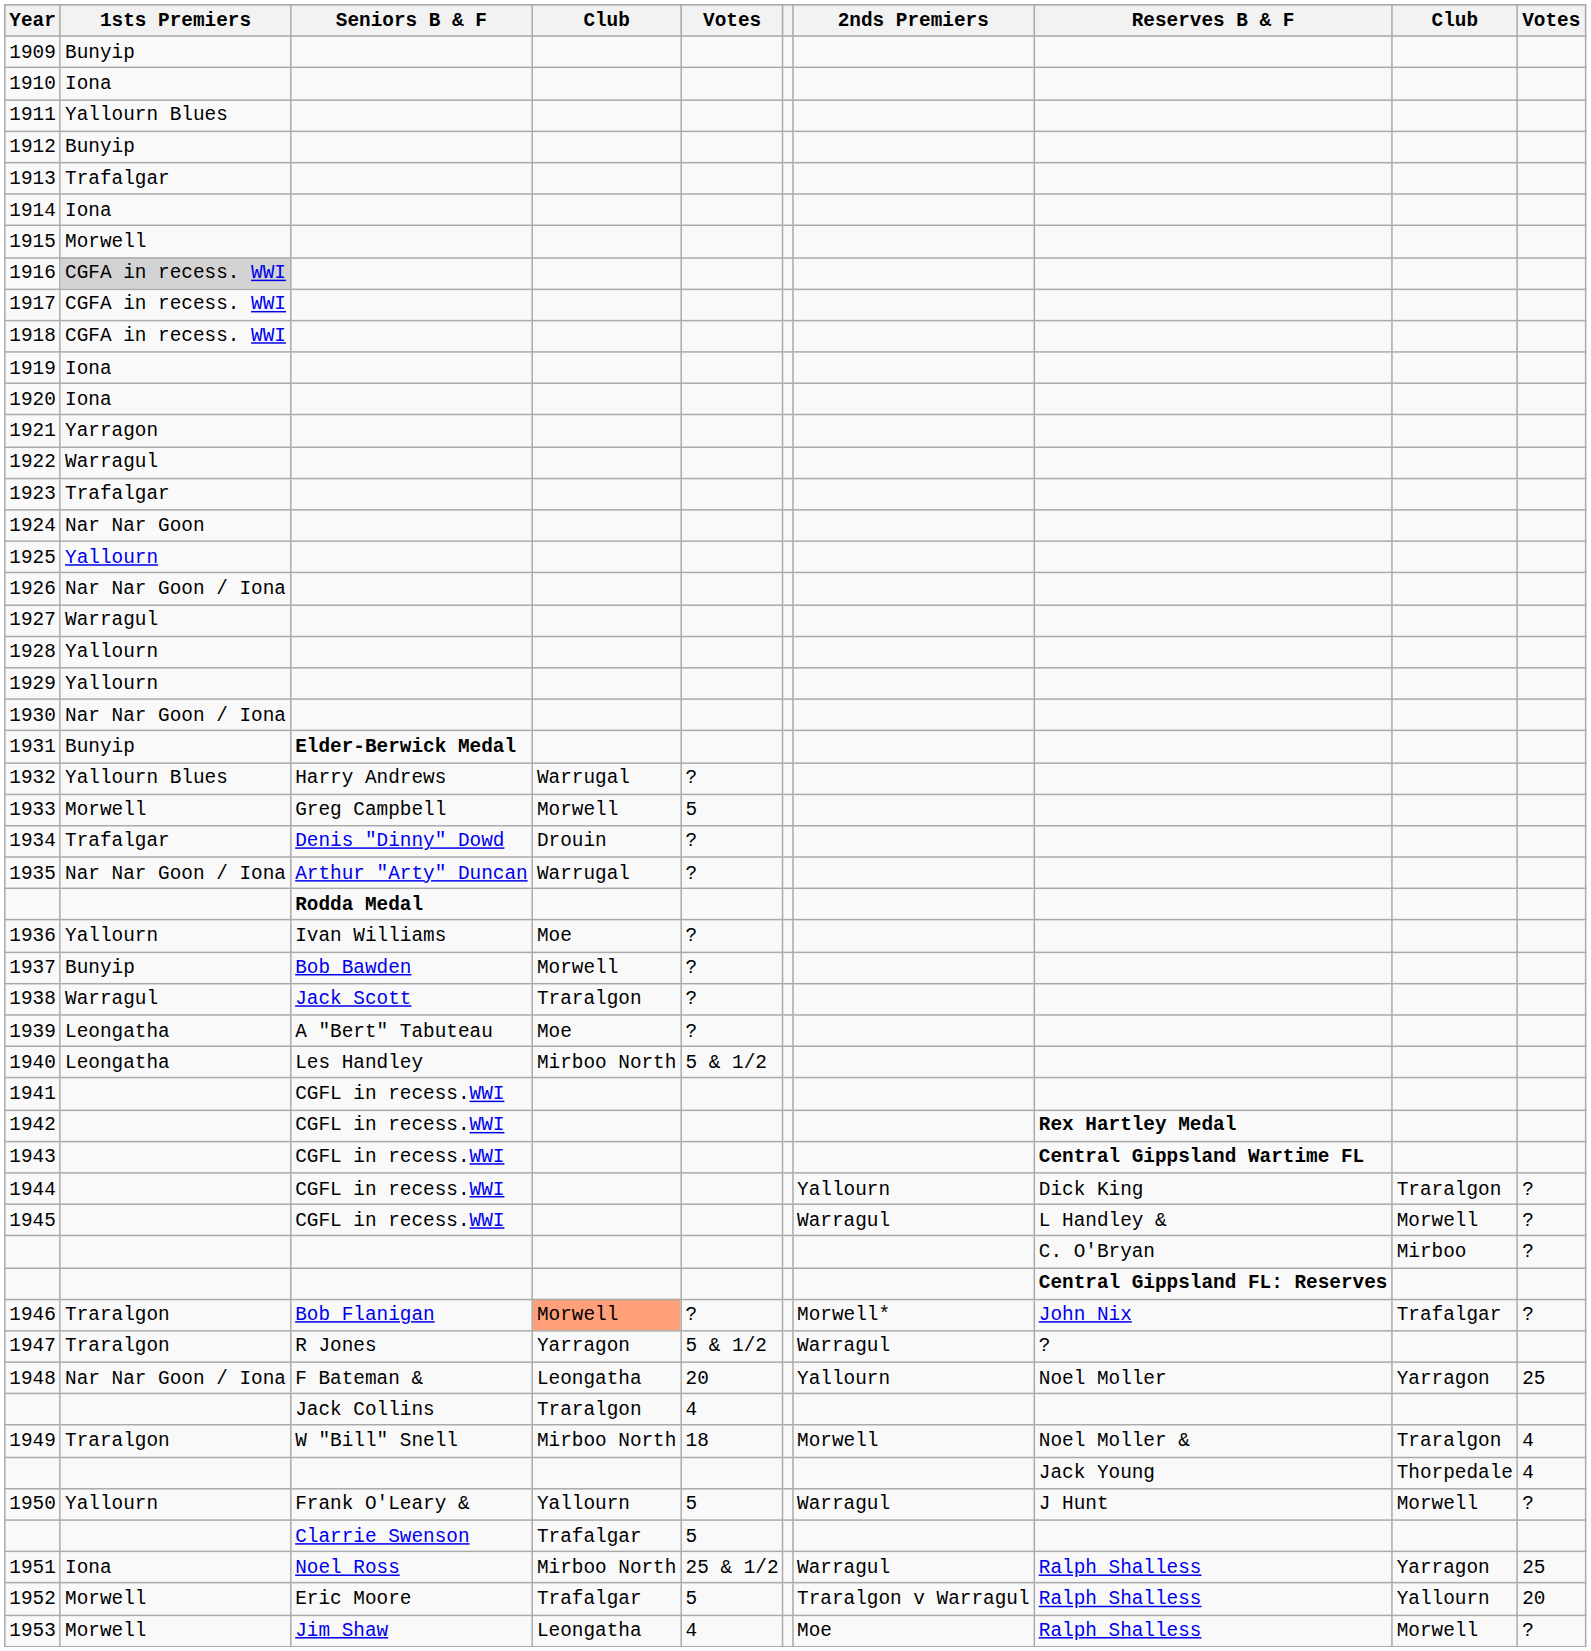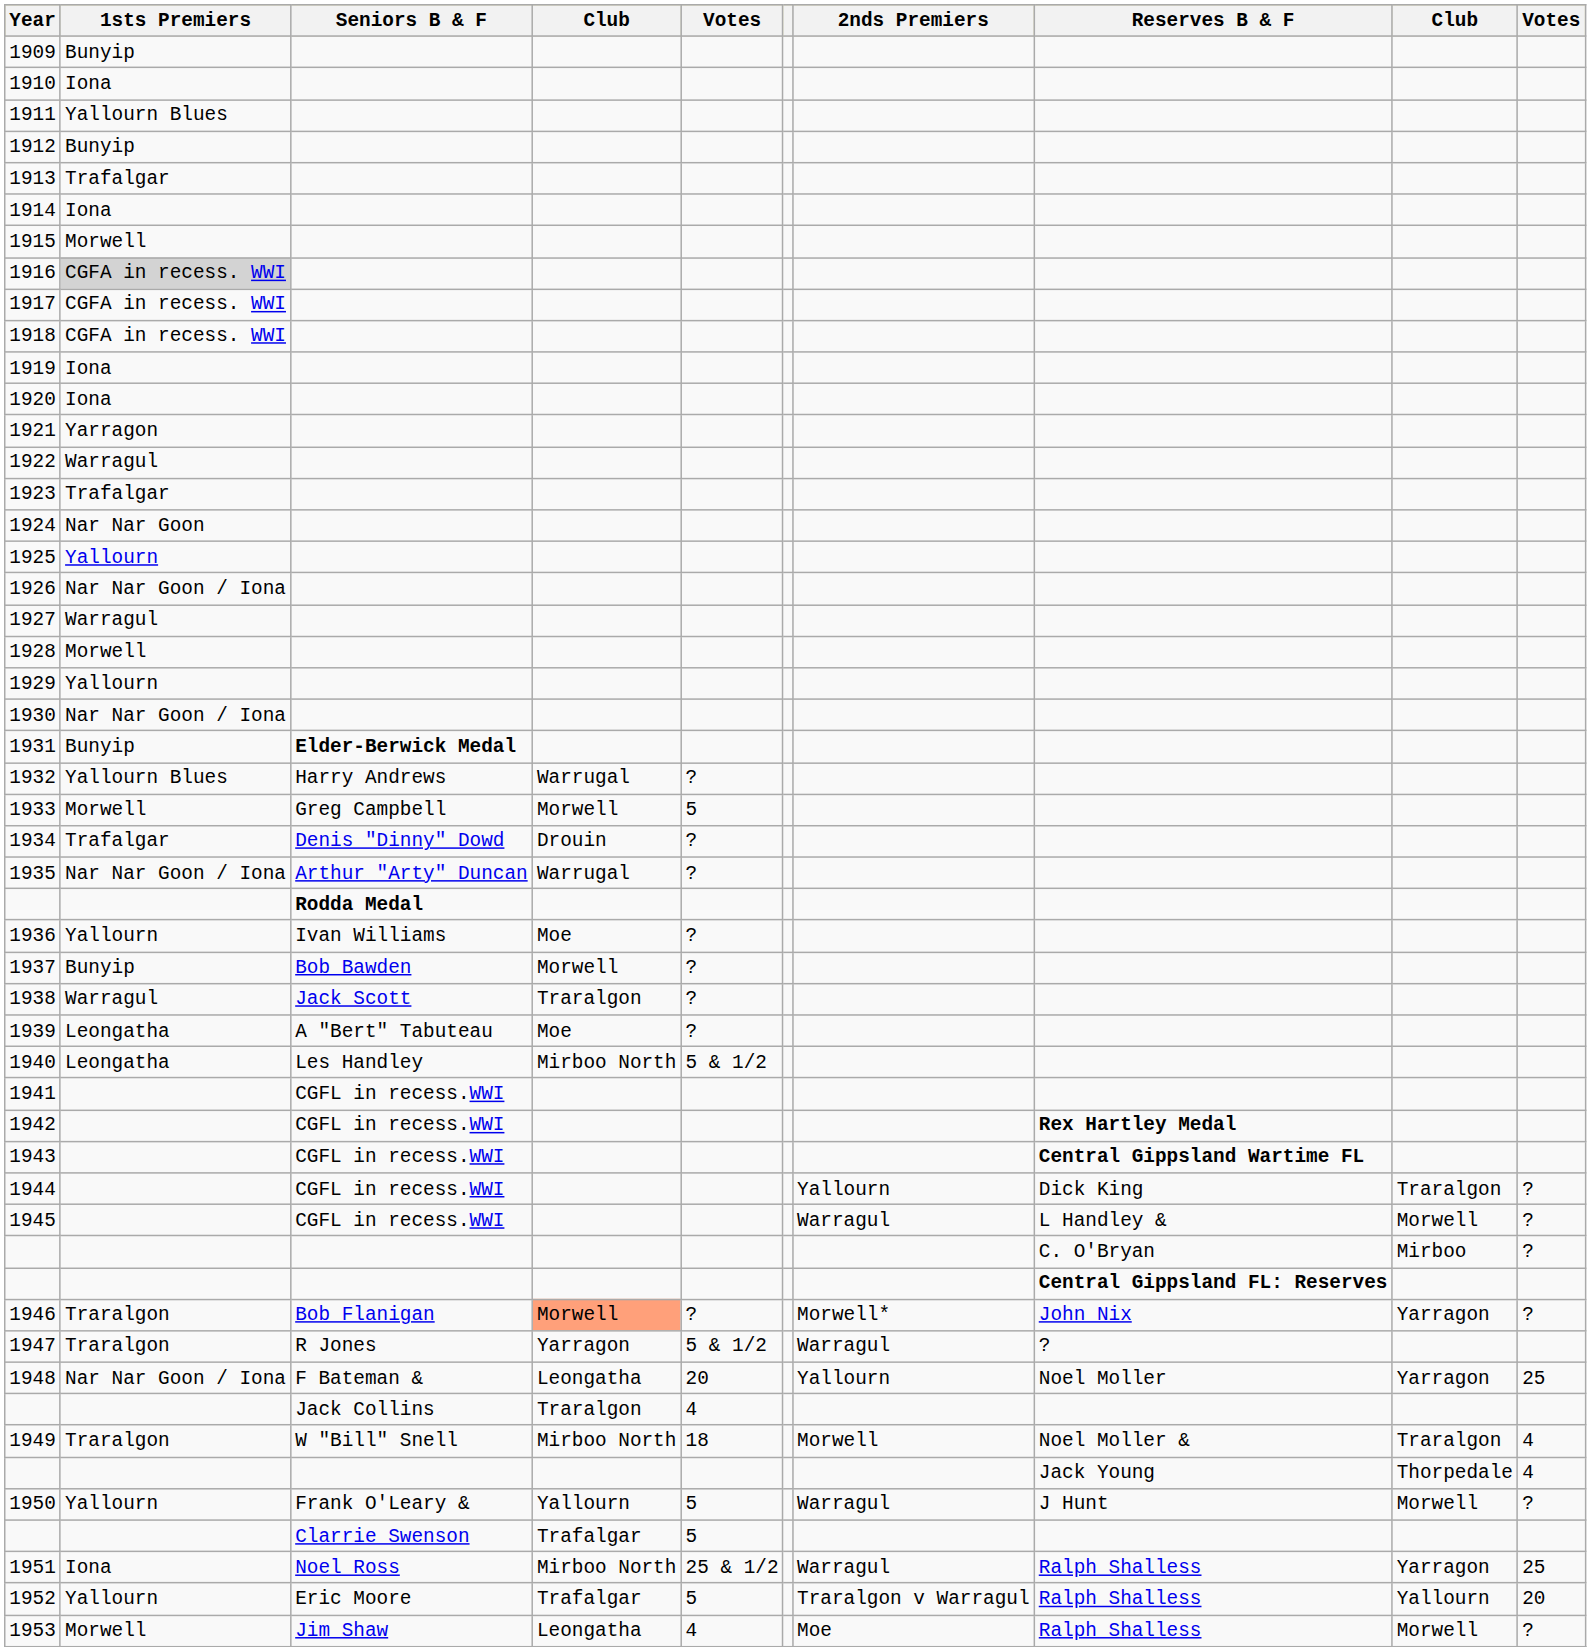1928 | 1sts Premiers: Yallourn -> Morwell
1946 | column 9: Trafalgar -> Yarragon
1952 | 1sts Premiers: Morwell -> Yallourn
